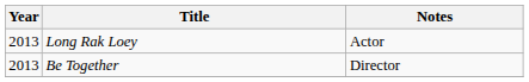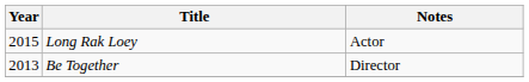Long Rak Loey | Year: 2013 -> 2015
